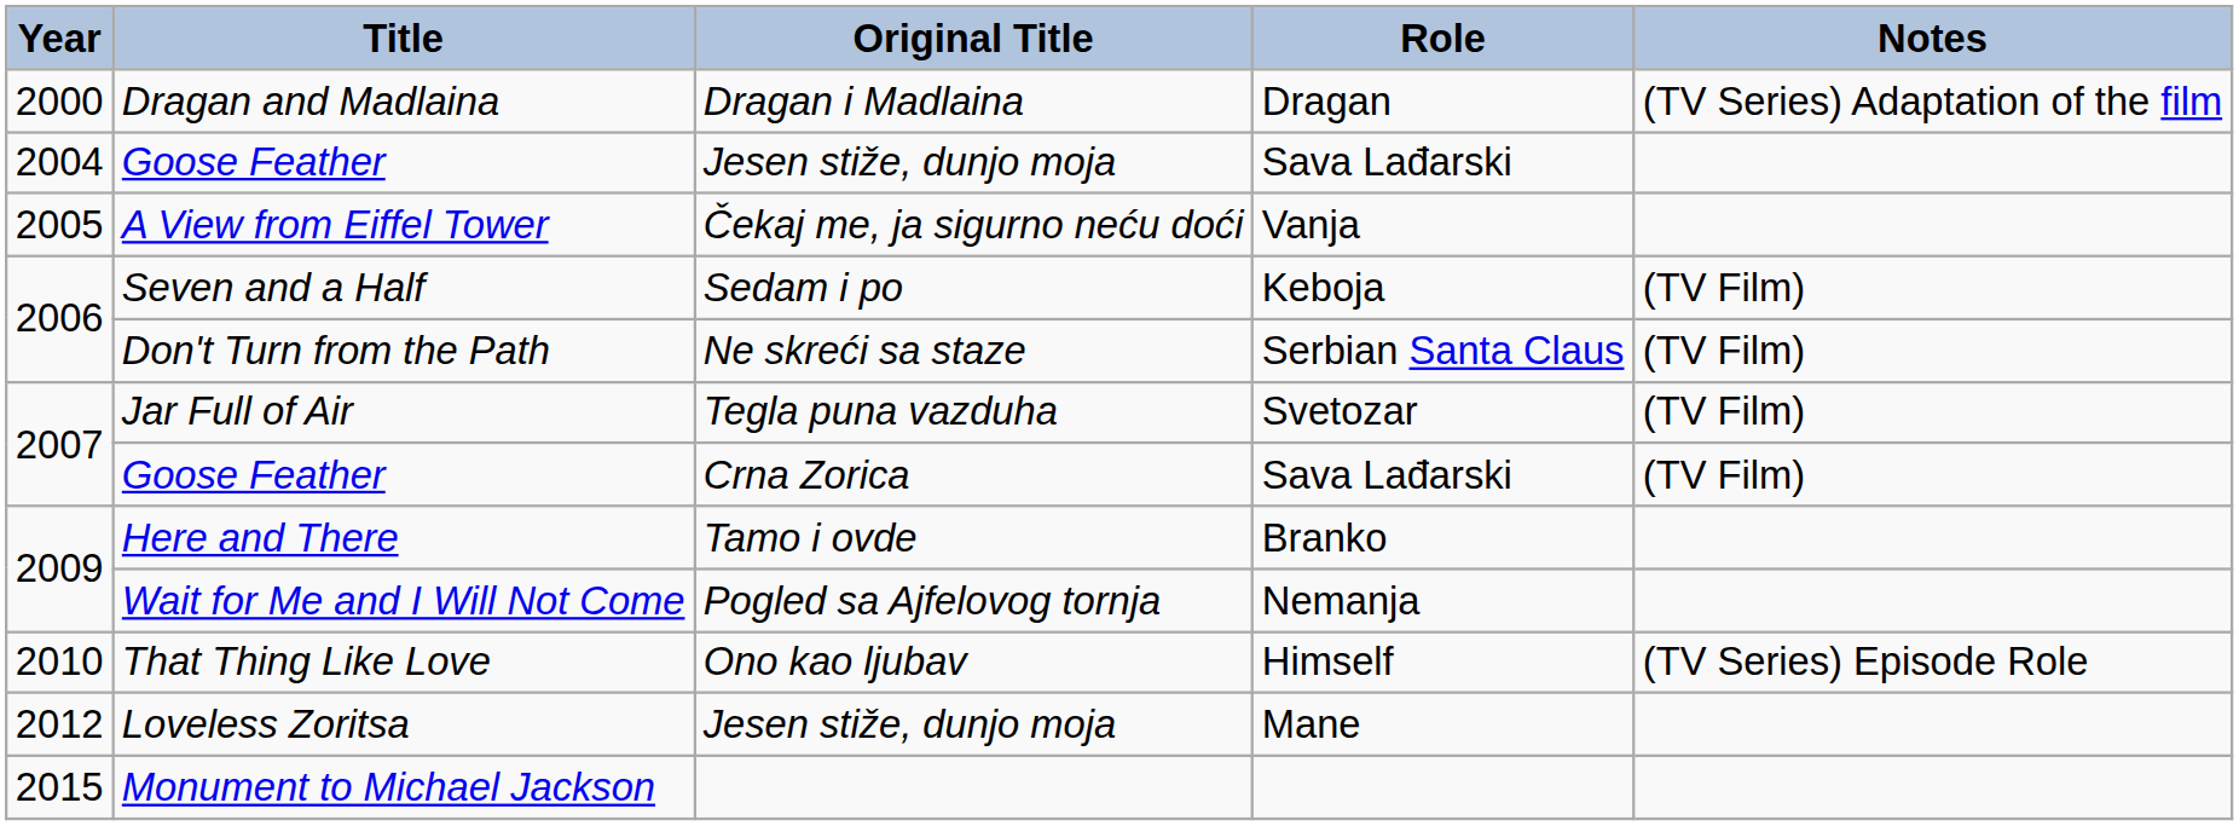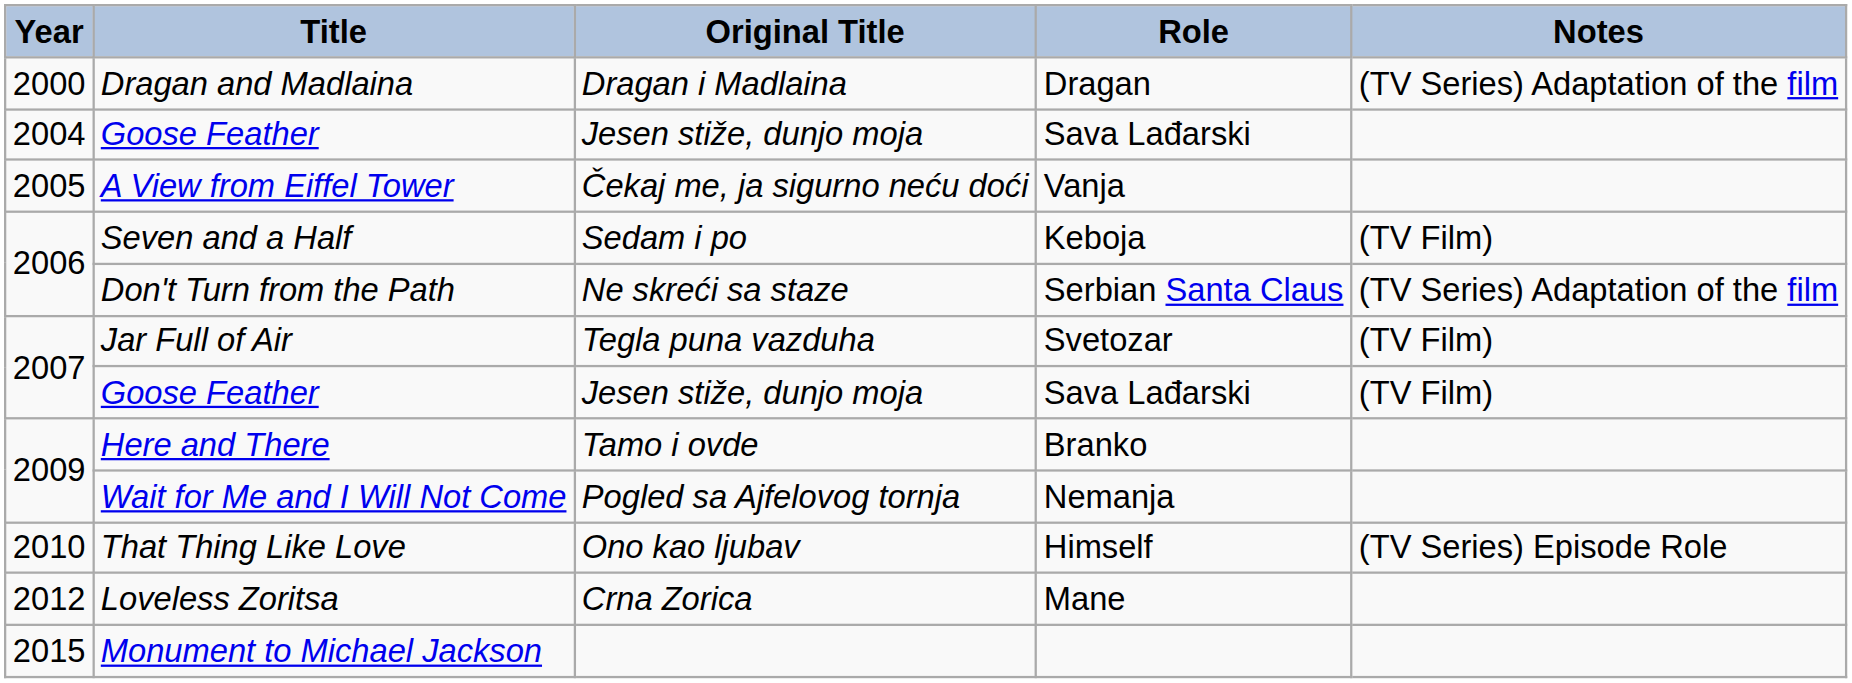Don't Turn from the Path | Notes: (TV Film) -> (TV Series) Adaptation of the film
2007 / Goose Feather | Original Title: Crna Zorica -> Jesen stiže, dunjo moja
Loveless Zoritsa | Original Title: Jesen stiže, dunjo moja -> Crna Zorica
